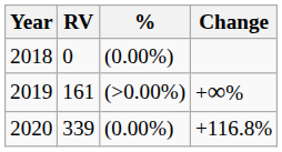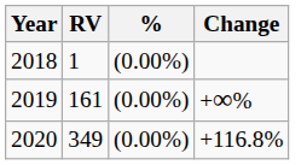2018 | RV: 0 -> 1
2019 | %: (>0.00%) -> (0.00%)
2020 | RV: 339 -> 349
